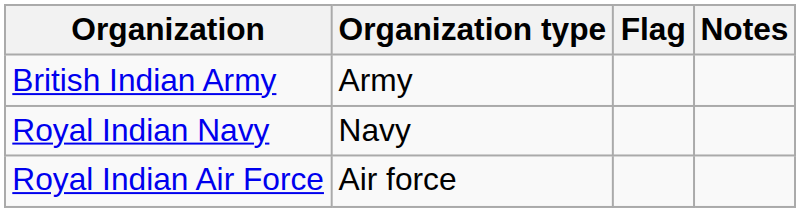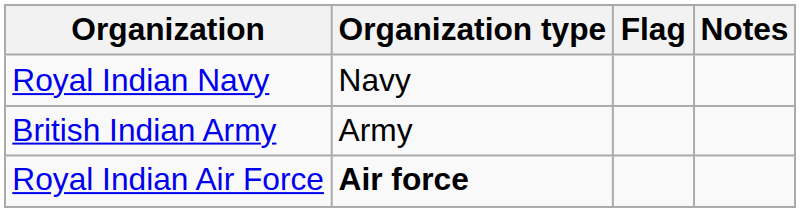rows swapped: British Indian Army <-> Royal Indian Navy
Royal Indian Air Force | Organization type: normal -> bold
